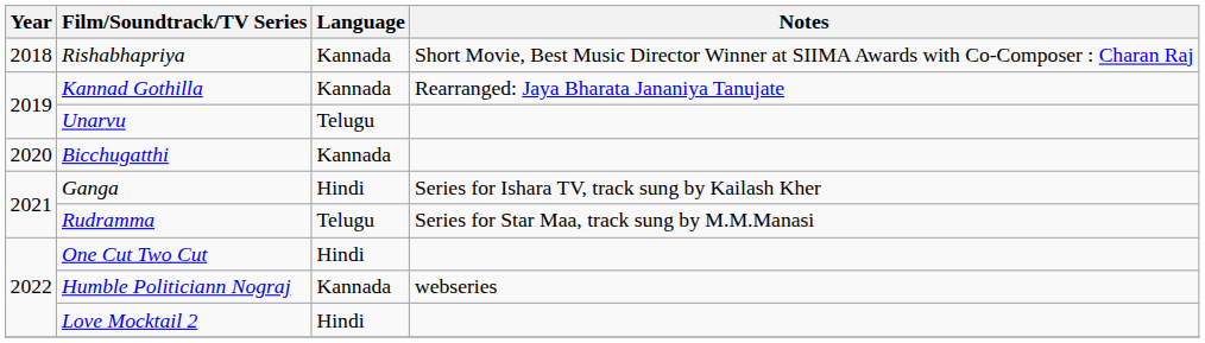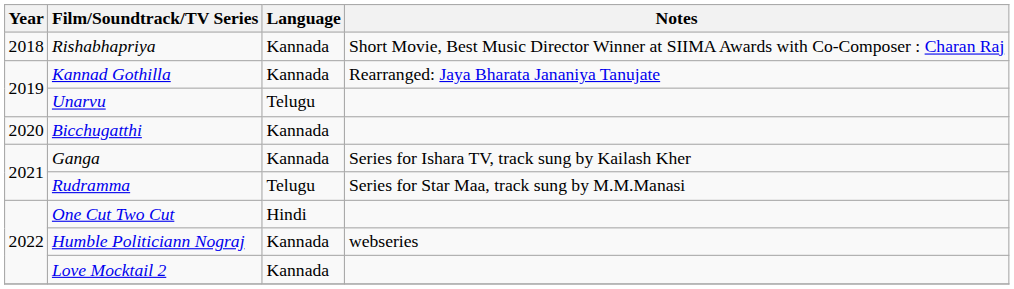Ganga | Language: Hindi -> Kannada
Love Mocktail 2 | Language: Hindi -> Kannada
